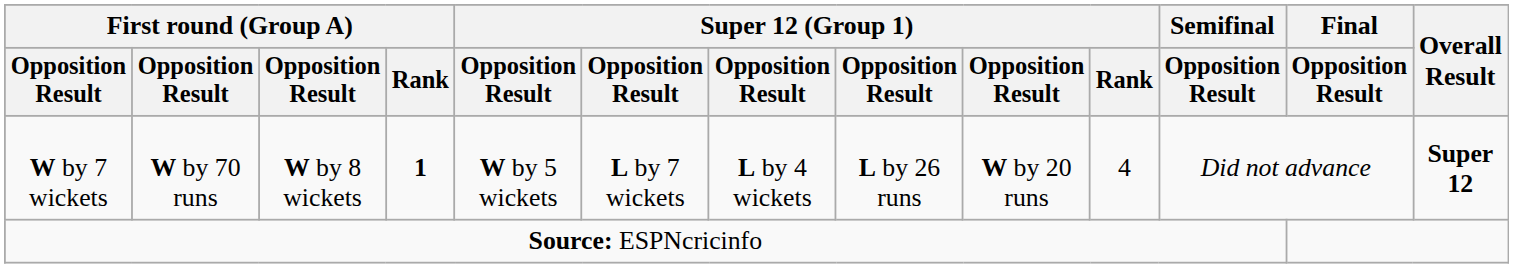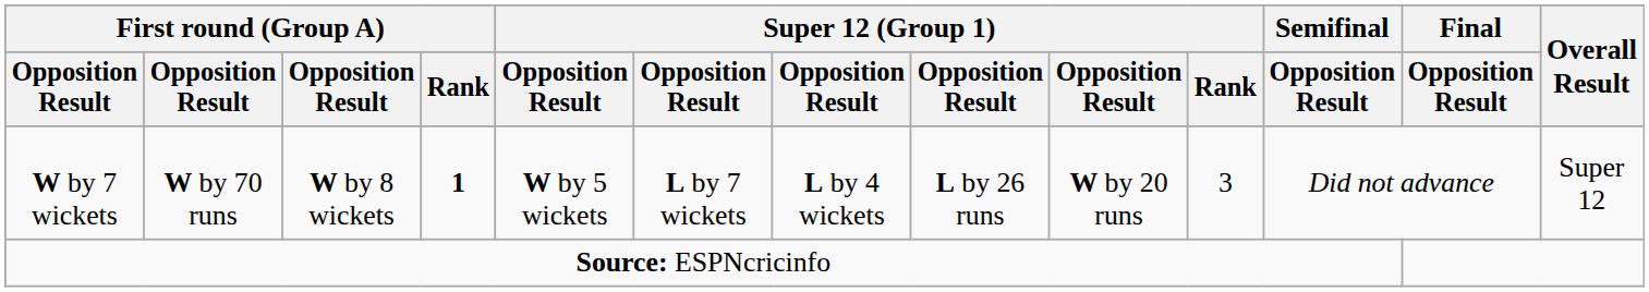W by 7 wickets | Super 12 (Group 1) / Rank: 4 -> 3
W by 7 wickets | Overall Result: bold -> normal
